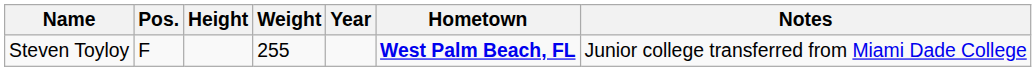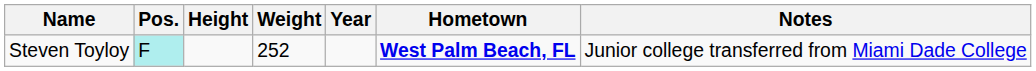Steven Toyloy | Pos.: no background -> paleturquoise background
Steven Toyloy | Weight: 255 -> 252
